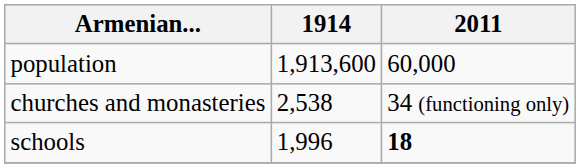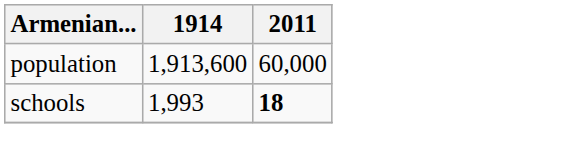- row: churches and monasteries | 2,538 | 34 (functioning only)
schools | 1914: 1,996 -> 1,993
